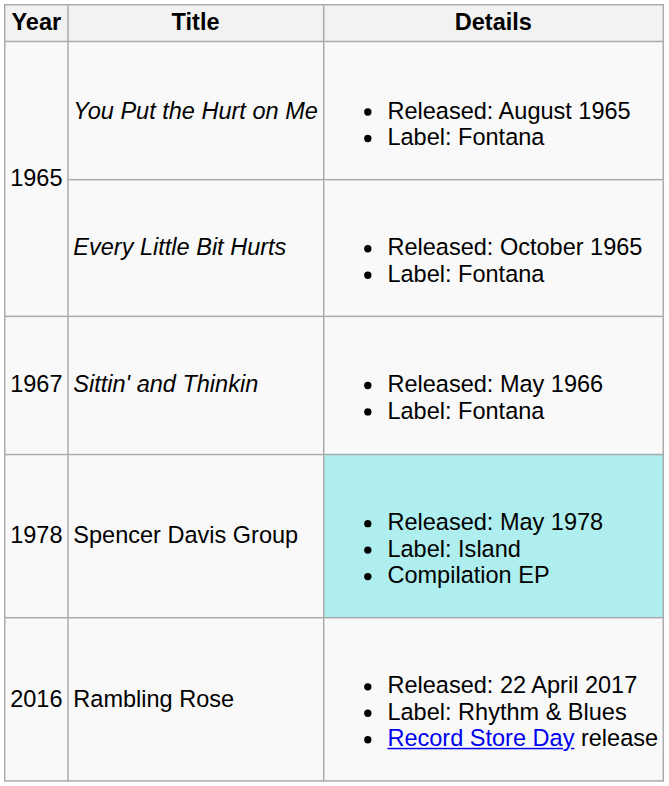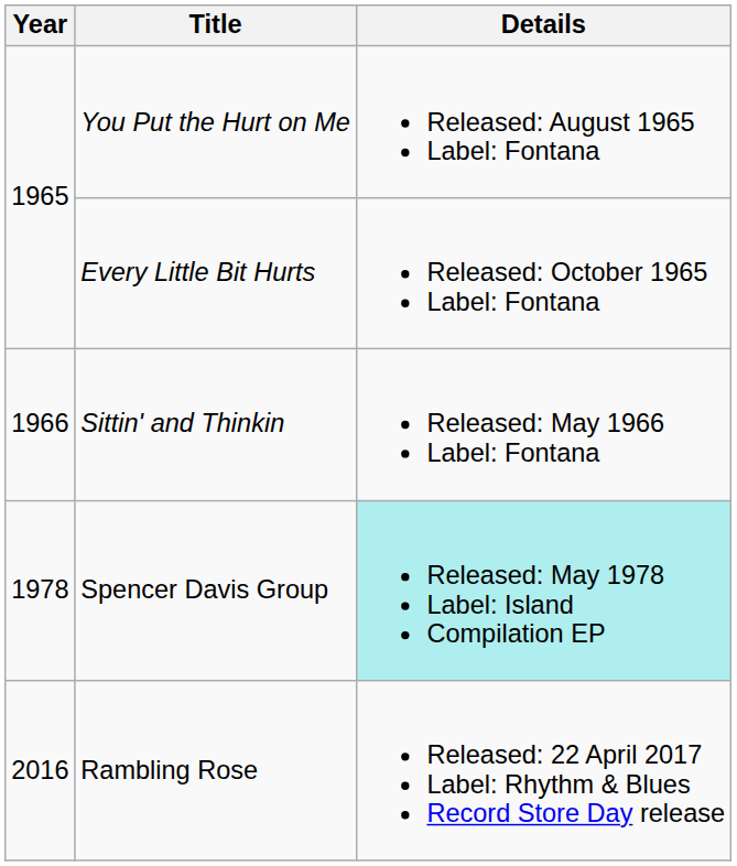Sittin' and Thinkin | Year: 1967 -> 1966
